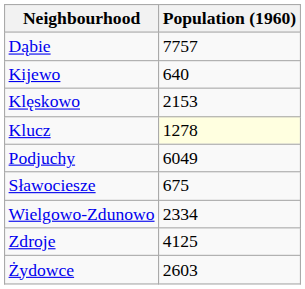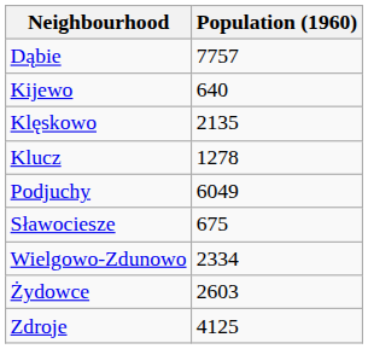Klęskowo | Population (1960): 2153 -> 2135
Klucz | Population (1960): lightyellow background -> no background
rows swapped: Zdroje <-> Żydowce
